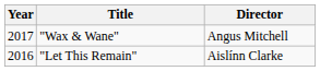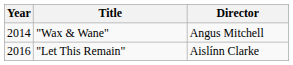"Wax & Wane" | Year: 2017 -> 2014
